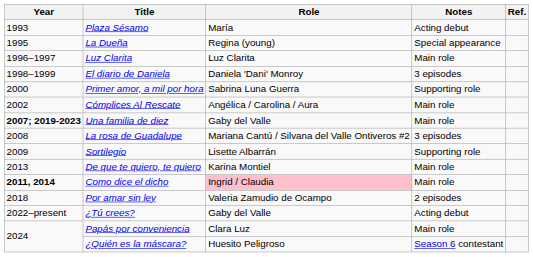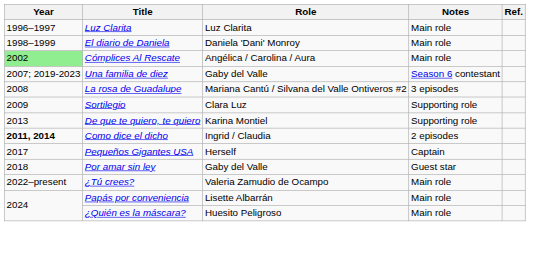- row: 1993 | Plaza Sésamo | María | Acting debut
- row: 1995 | La Dueña | Regina (young) | Special appearance
El diario de Daniela | Notes: 3 episodes -> Main role
- row: 2000 | Primer amor, a mil por hora | Sabrina Luna Guerra | Supporting role
Cómplices Al Rescate | Year: no background -> lightgreen background
Una familia de diez | Year: bold -> normal
Una familia de diez | Notes: Main role -> Season 6 contestant
Sortilegio | Role: Lisette Albarrán -> Clara Luz
De que te quiero, te quiero | Notes: Main role -> Supporting role
Como dice el dicho | Role: pink background -> no background
Como dice el dicho | Notes: Main role -> 2 episodes
+ row: 2017 | Pequeños Gigantes USA | Herself | Captain
Por amar sin ley | Role: Valeria Zamudio de Ocampo -> Gaby del Valle
Por amar sin ley | Notes: 2 episodes -> Guest star
¿Tú crees? | Role: Gaby del Valle -> Valeria Zamudio de Ocampo
¿Tú crees? | Notes: Acting debut -> Main role
Papás por conveniencia | Role: Clara Luz -> Lisette Albarrán
¿Quién es la máscara? | Notes: Season 6 contestant -> Main role
